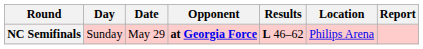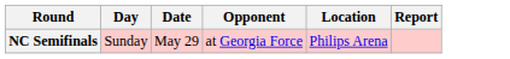- column: Results | L 46–62
NC Semifinals | Opponent: bold -> normal
